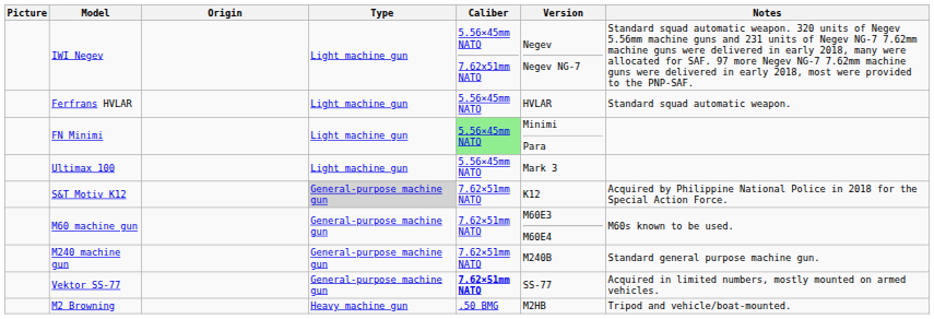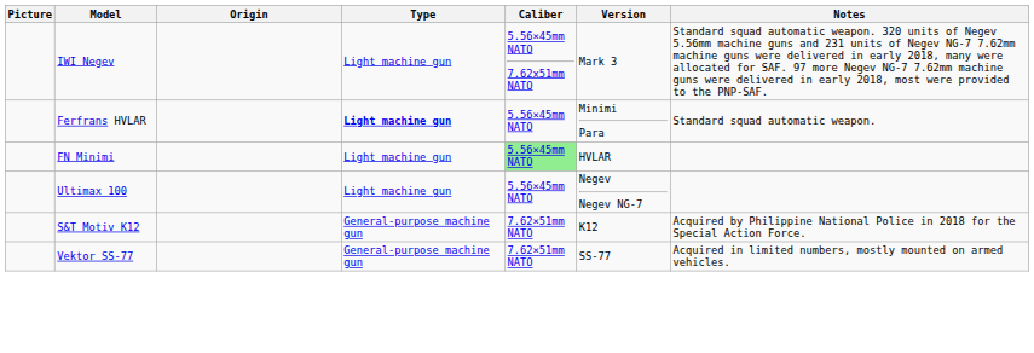IWI Negev | Version: Negev Negev NG-7 -> Mark 3
Ferfrans HVLAR | Type: normal -> bold
Ferfrans HVLAR | Version: HVLAR -> Minimi Para
FN Minimi | Version: Minimi Para -> HVLAR
Ultimax 100 | Version: Mark 3 -> Negev Negev NG-7
S&T Motiv K12 | Type: lightgrey background -> no background
- row: M60 machine gun | General-purpose machine gun | 7.62×51mm NATO | M60E3 M60E4 | M60s known to be used.
- row: M240 machine gun | General-purpose machine gun | 7.62×51mm NATO | M240B | Standard general purpose machine gun.
Vektor SS-77 | Caliber: bold -> normal
- row: M2 Browning | Heavy machine gun | .50 BMG | M2HB | Tripod and vehicle/boat-mounted.
